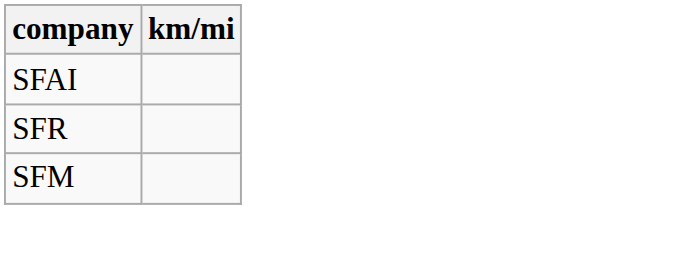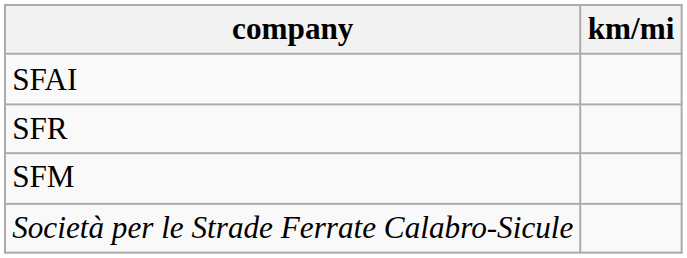+ row: Società per le Strade Ferrate Calabro-Sicule
